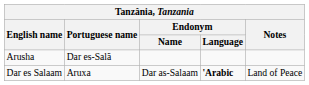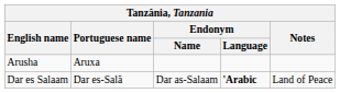Arusha | Portuguese name: Dar es-Salã -> Aruxa
Dar es Salaam | Portuguese name: Aruxa -> Dar es-Salã
